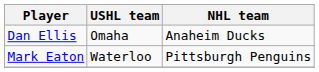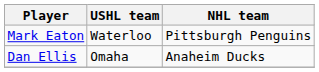rows swapped: Mark Eaton <-> Dan Ellis
